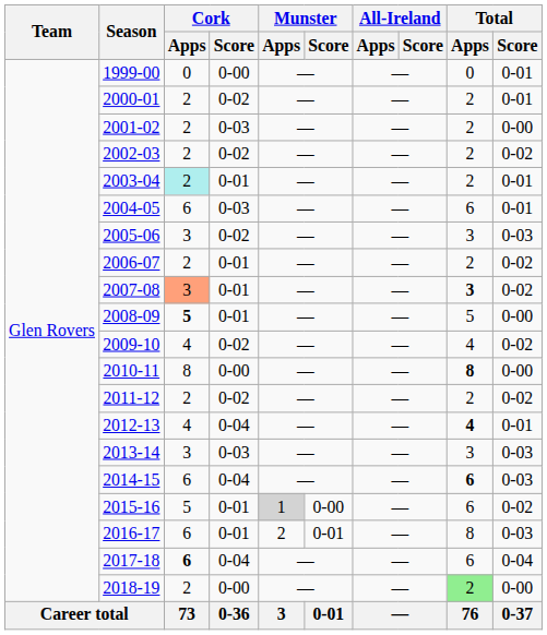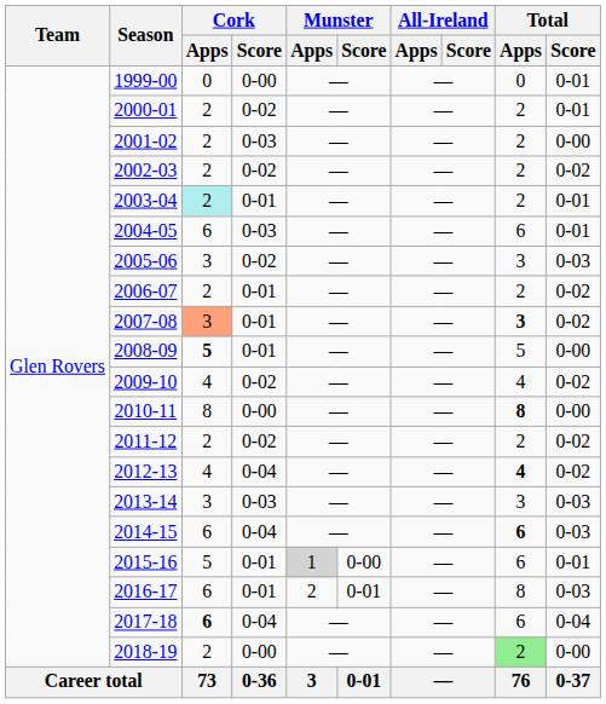2012-13 | Total / Score: 0-01 -> 0-02
2015-16 | Total / Score: 0-02 -> 0-01
